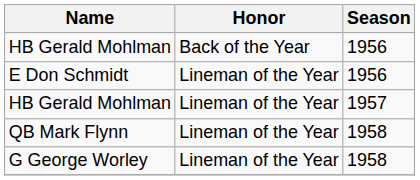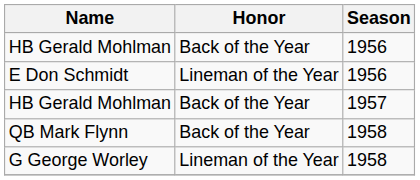HB Gerald Mohlman / 1957 | Honor: Lineman of the Year -> Back of the Year
QB Mark Flynn | Honor: Lineman of the Year -> Back of the Year
